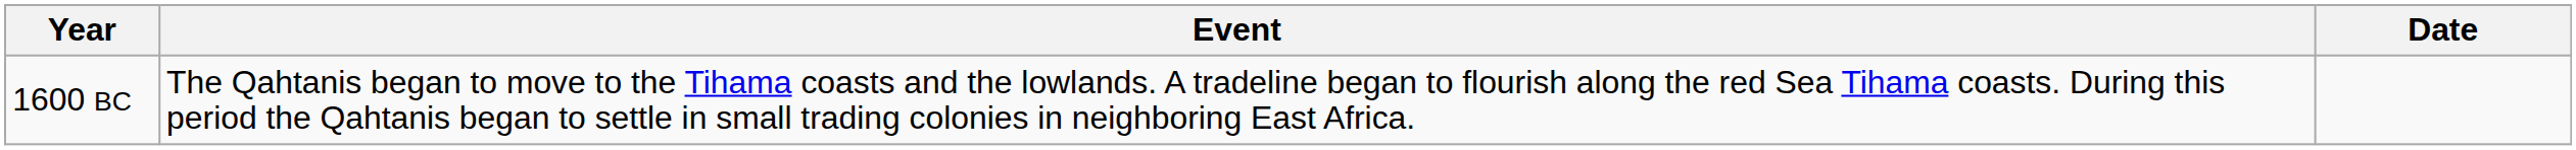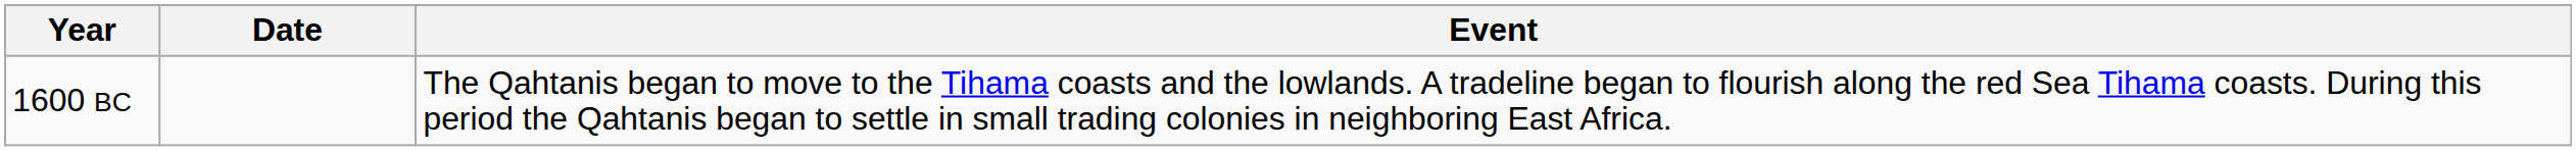columns swapped: Date <-> Event
